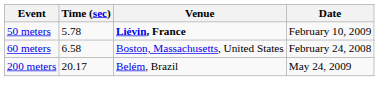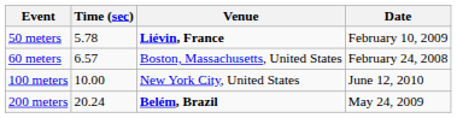60 meters | Time (sec): 6.58 -> 6.57
+ row: 100 meters | 10.00 | New York City, United States | June 12, 2010
200 meters | Time (sec): 20.17 -> 20.24
200 meters | Venue: normal -> bold
